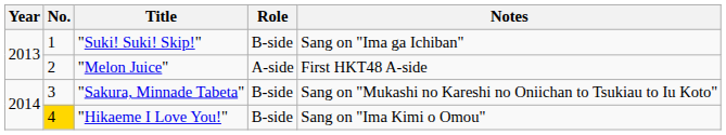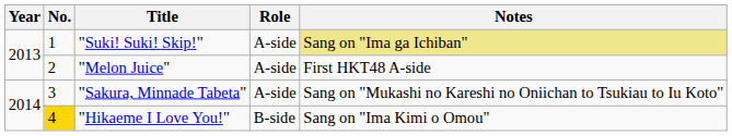"Suki! Suki! Skip!" | Role: B-side -> A-side
"Suki! Suki! Skip!" | Notes: no background -> khaki background
"Sakura, Minnade Tabeta" | Role: B-side -> A-side
